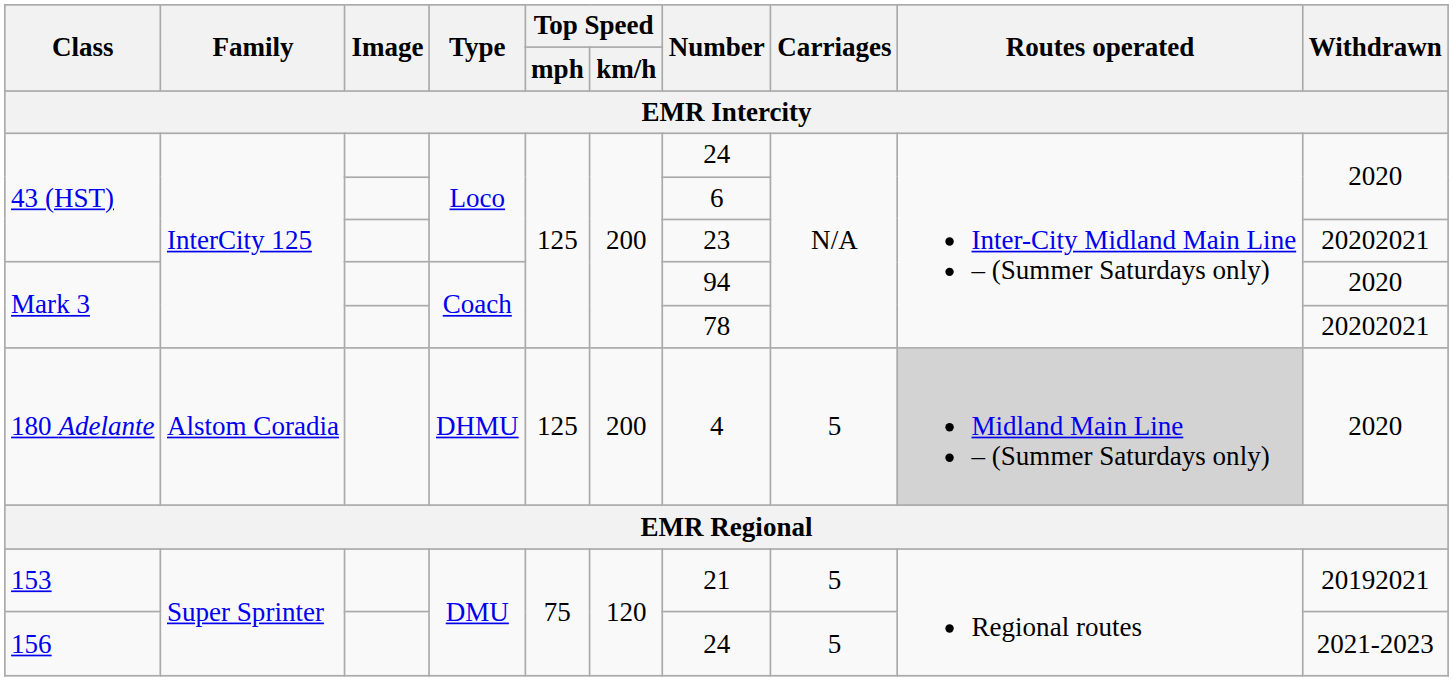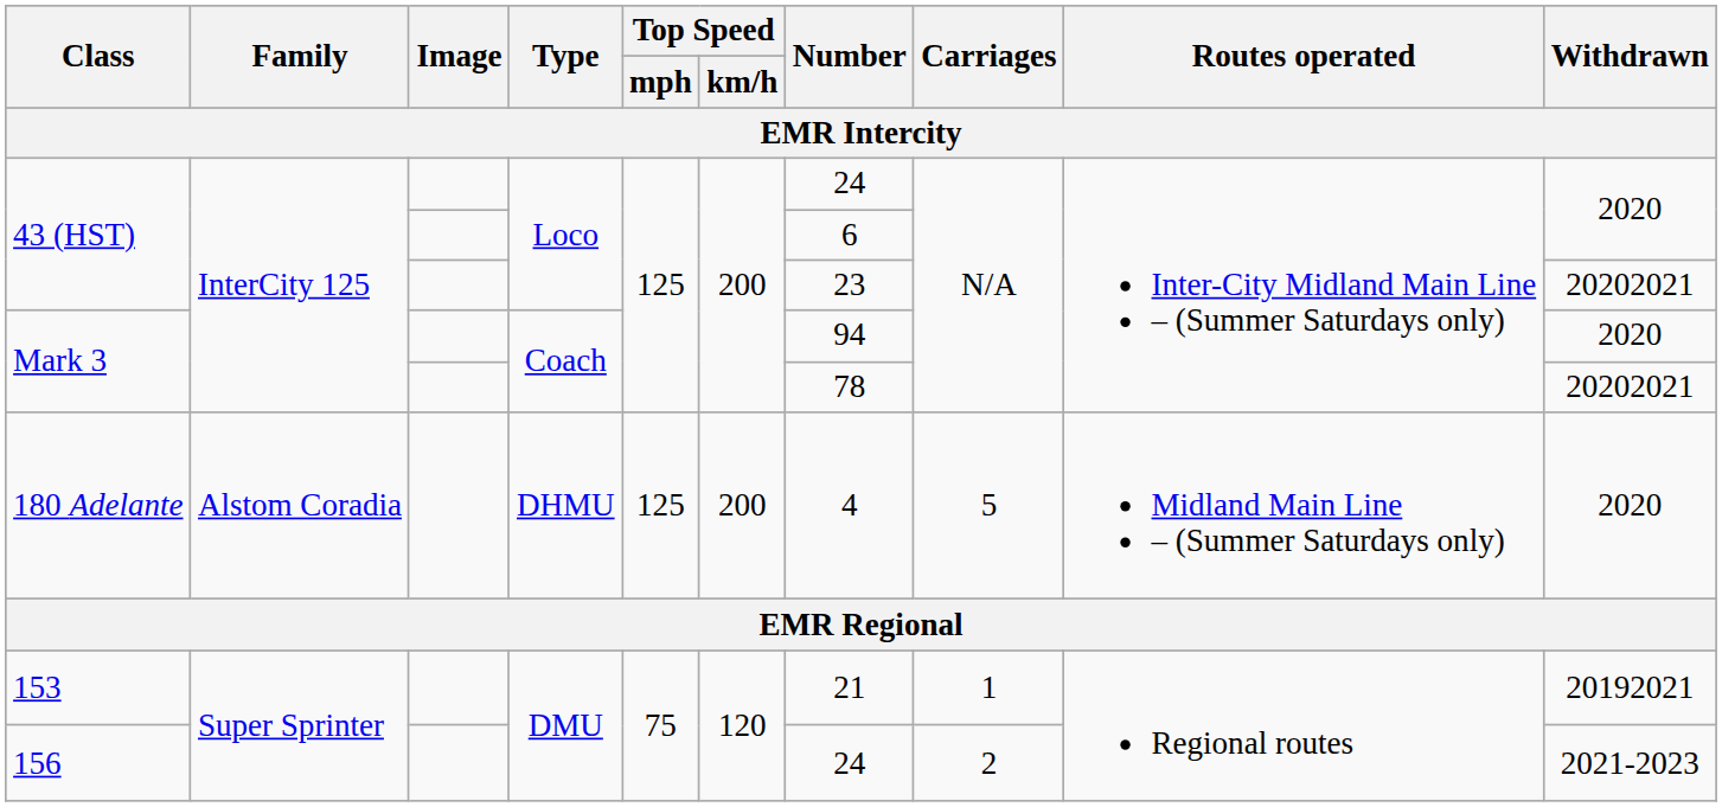180 Adelante | Routes operated: lightgrey background -> no background
153 | Carriages: 5 -> 1
156 | Carriages: 5 -> 2
